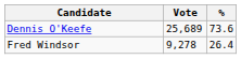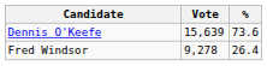Dennis O'Keefe | Vote: 25,689 -> 15,639
